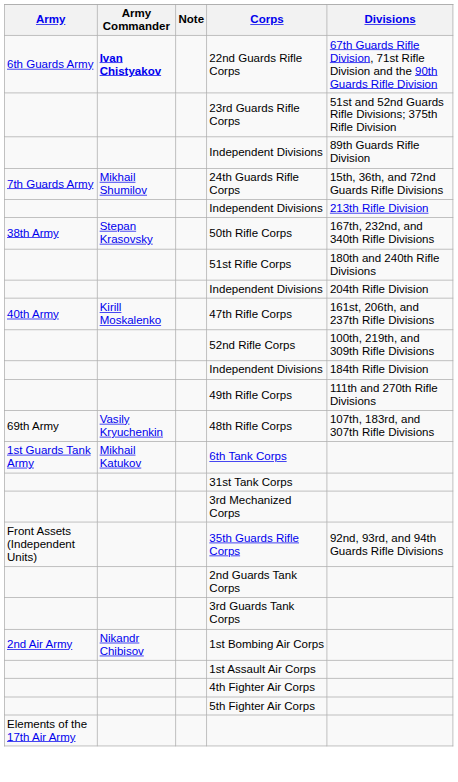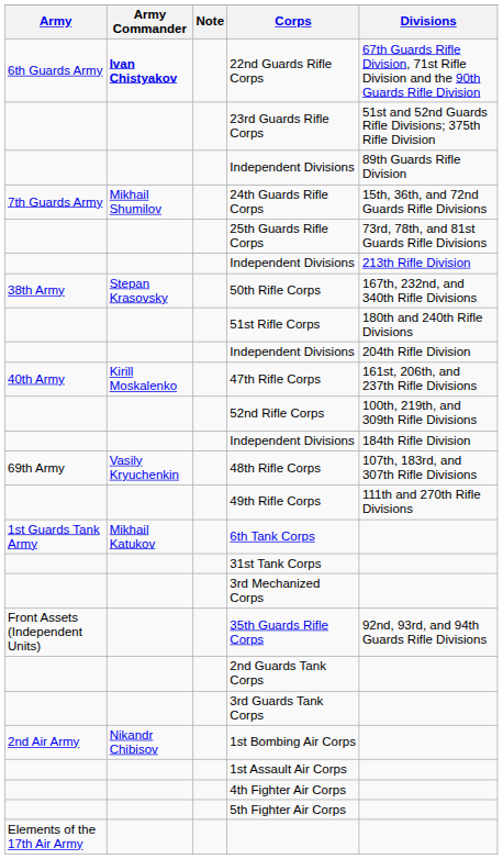+ row: 25th Guards Rifle Corps | 73rd, 78th, and 81st Guards Rifle Divisions
rows swapped: 48th Rifle Corps <-> 49th Rifle Corps
